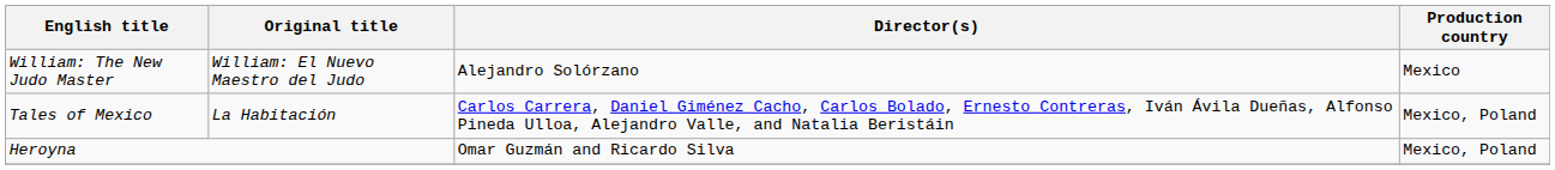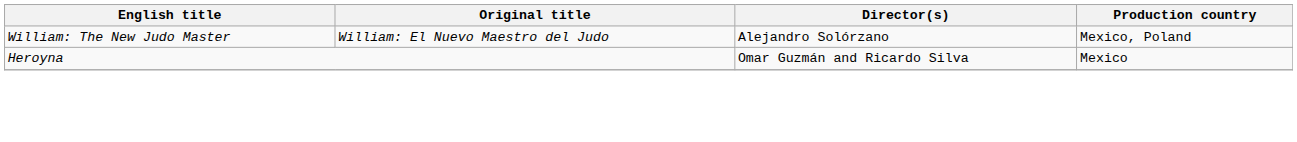William: The New Judo Master | Production country: Mexico -> Mexico, Poland
- row: Tales of Mexico | La Habitación | Carlos Carrera, Daniel Giménez Cacho, Carlos Bolado, Ernesto Contreras, Iván Ávila Dueñas, Alfonso Pineda Ulloa, Alejandro Valle, and Natalia Beristáin | Mexico, Poland
Heroyna | Production country: Mexico, Poland -> Mexico
